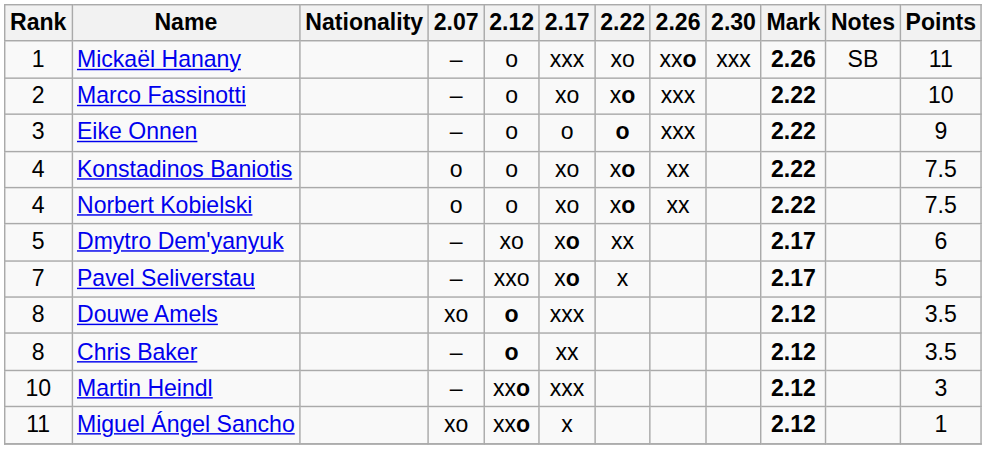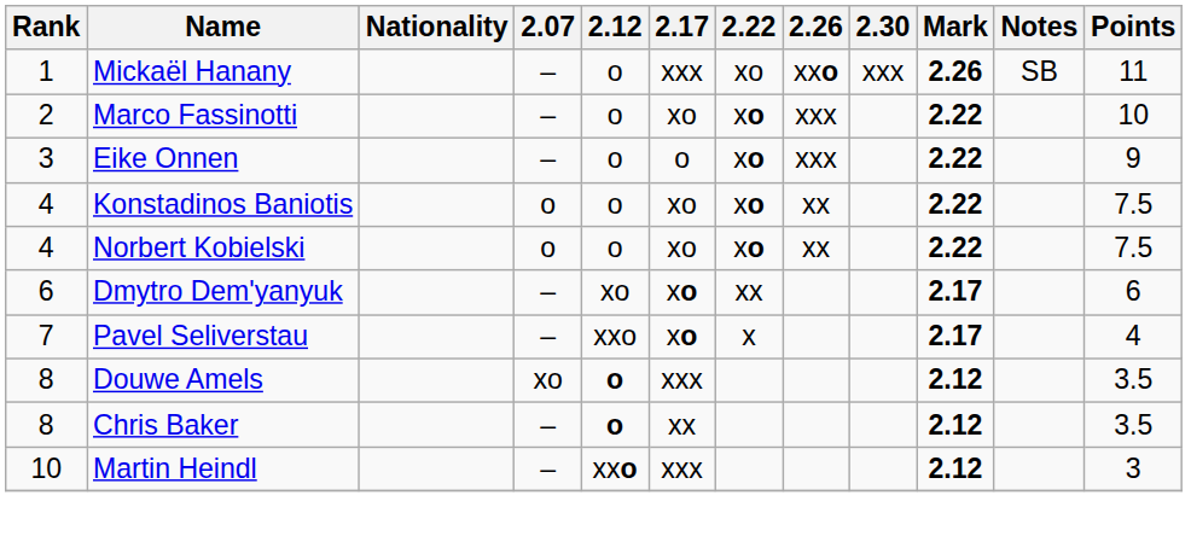Eike Onnen | 2.22: o -> xo
Dmytro Dem'yanyuk | Rank: 5 -> 6
Pavel Seliverstau | Points: 5 -> 4
- row: 11 | Miguel Ángel Sancho | xo | xxo | x | 2.12 | 1
